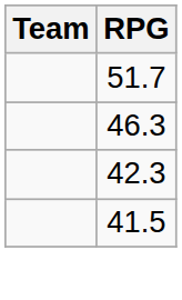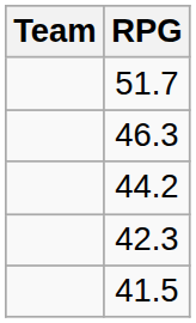+ row: 44.2
